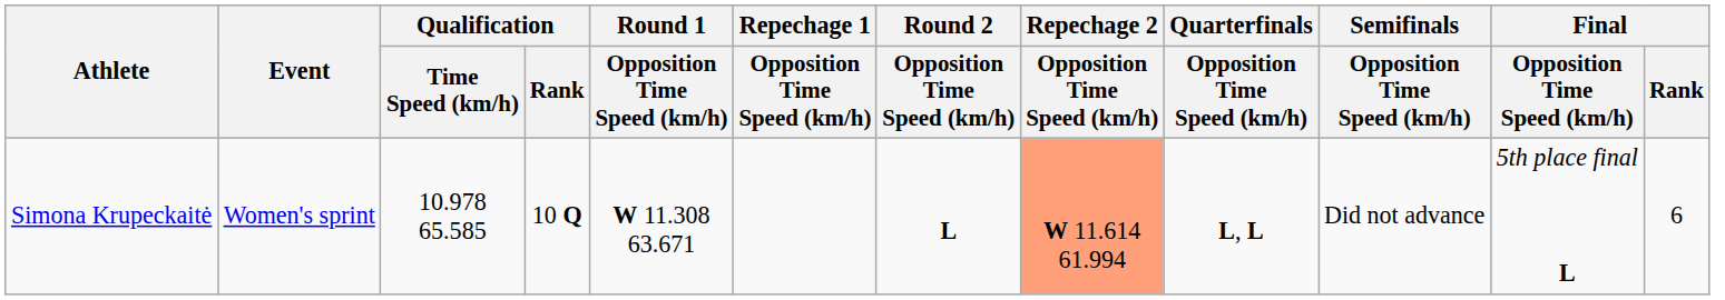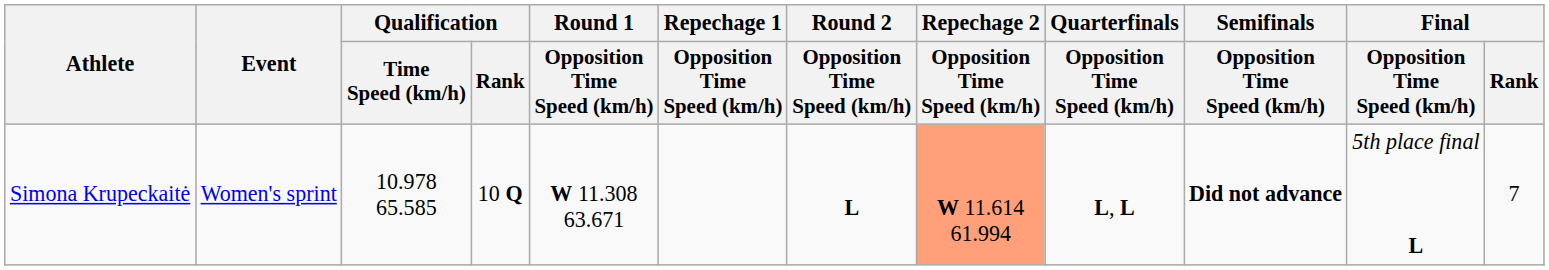Simona Krupeckaitė | Semifinals / Opposition Time Speed (km/h): normal -> bold
Simona Krupeckaitė | Final / Rank: 6 -> 7
